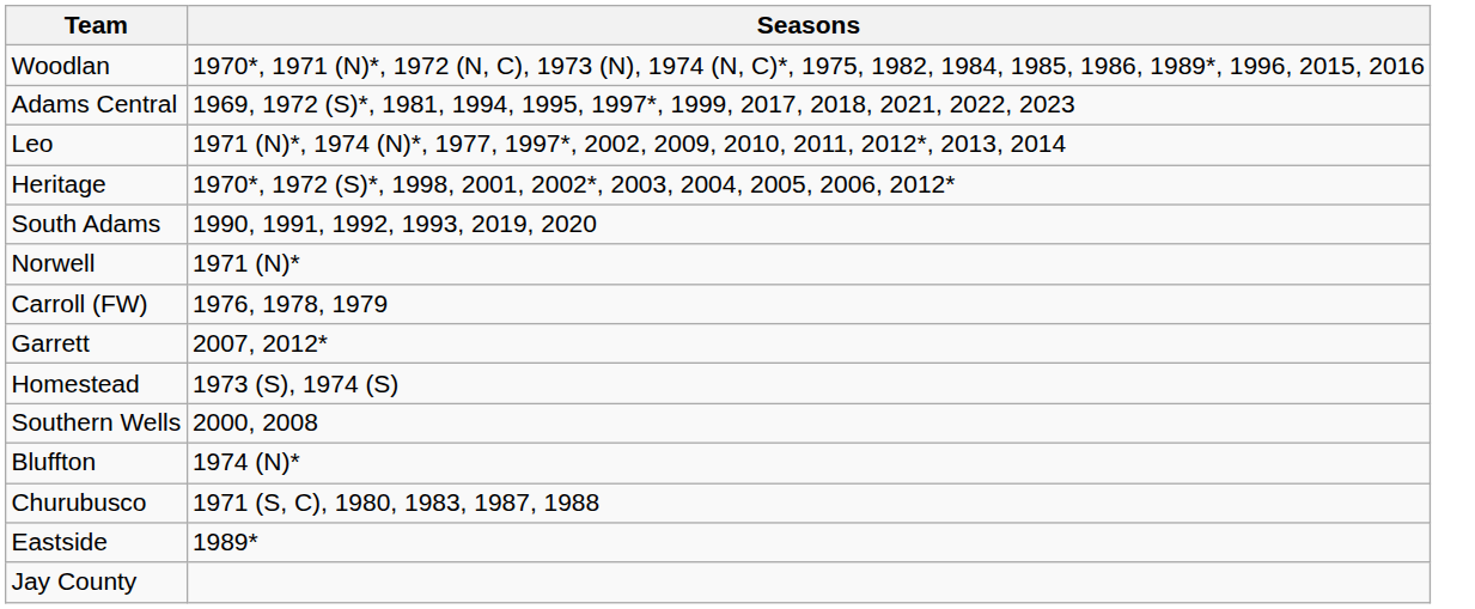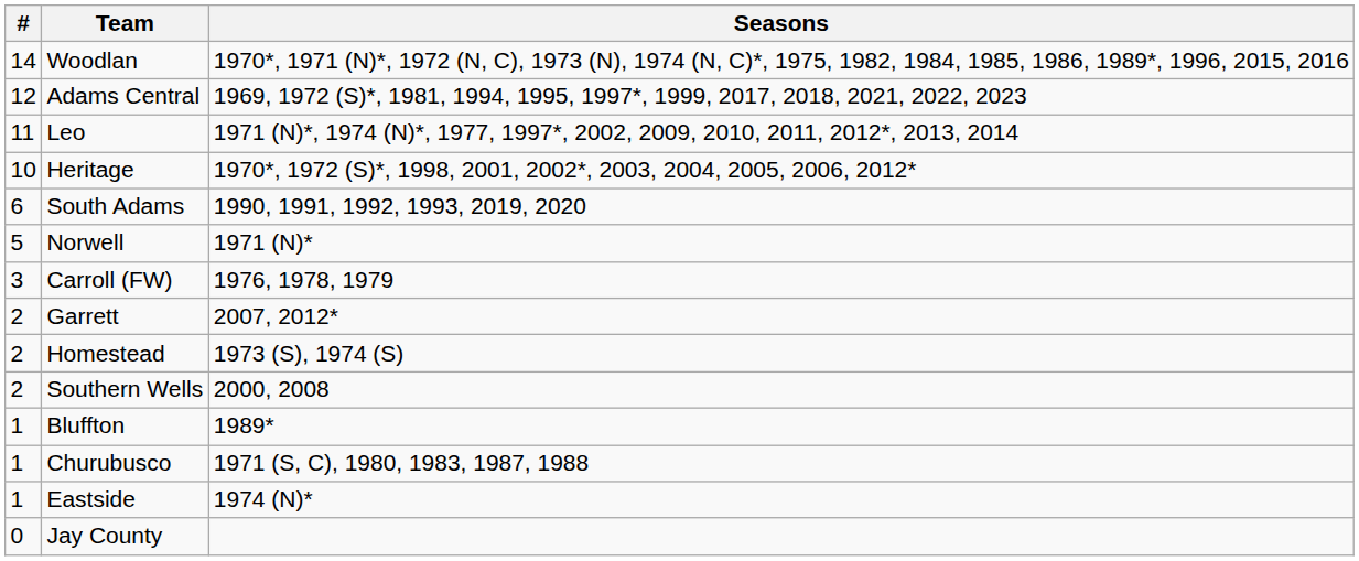+ column: # | 14 | 12 | 11 | 10 | 6 | 5 | 3 | 2 | 2 | 2 | 1 | 1 | 1 | 0
Bluffton | Seasons: 1974 (N)* -> 1989*
Eastside | Seasons: 1989* -> 1974 (N)*
